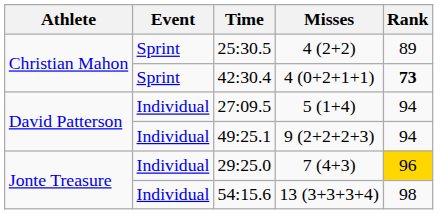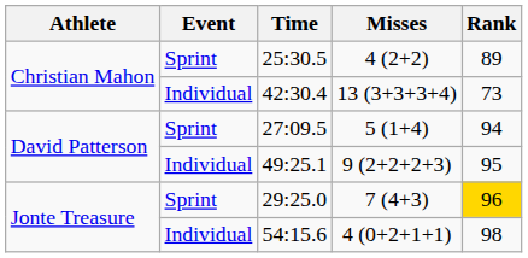42:30.4 | Event: Sprint -> Individual
42:30.4 | Misses: 4 (0+2+1+1) -> 13 (3+3+3+4)
42:30.4 | Rank: bold -> normal
27:09.5 | Event: Individual -> Sprint
49:25.1 | Rank: 94 -> 95
29:25.0 | Event: Individual -> Sprint
54:15.6 | Misses: 13 (3+3+3+4) -> 4 (0+2+1+1)
